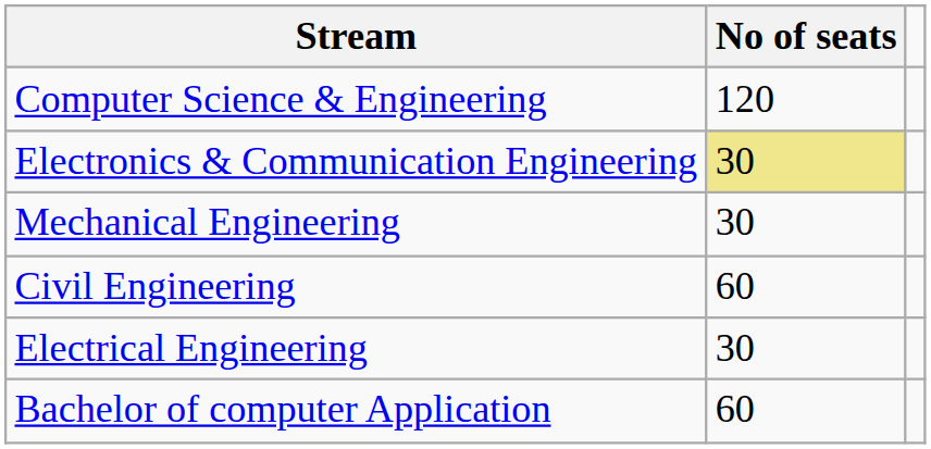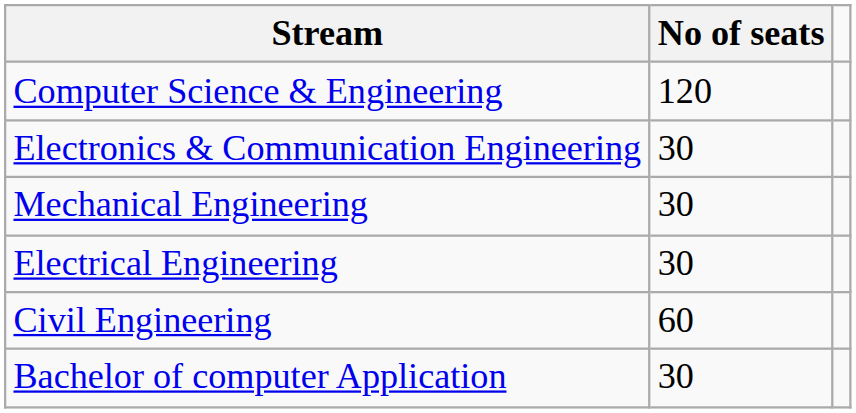Electronics & Communication Engineering | No of seats: khaki background -> no background
rows swapped: Civil Engineering <-> Electrical Engineering
Bachelor of computer Application | No of seats: 60 -> 30
